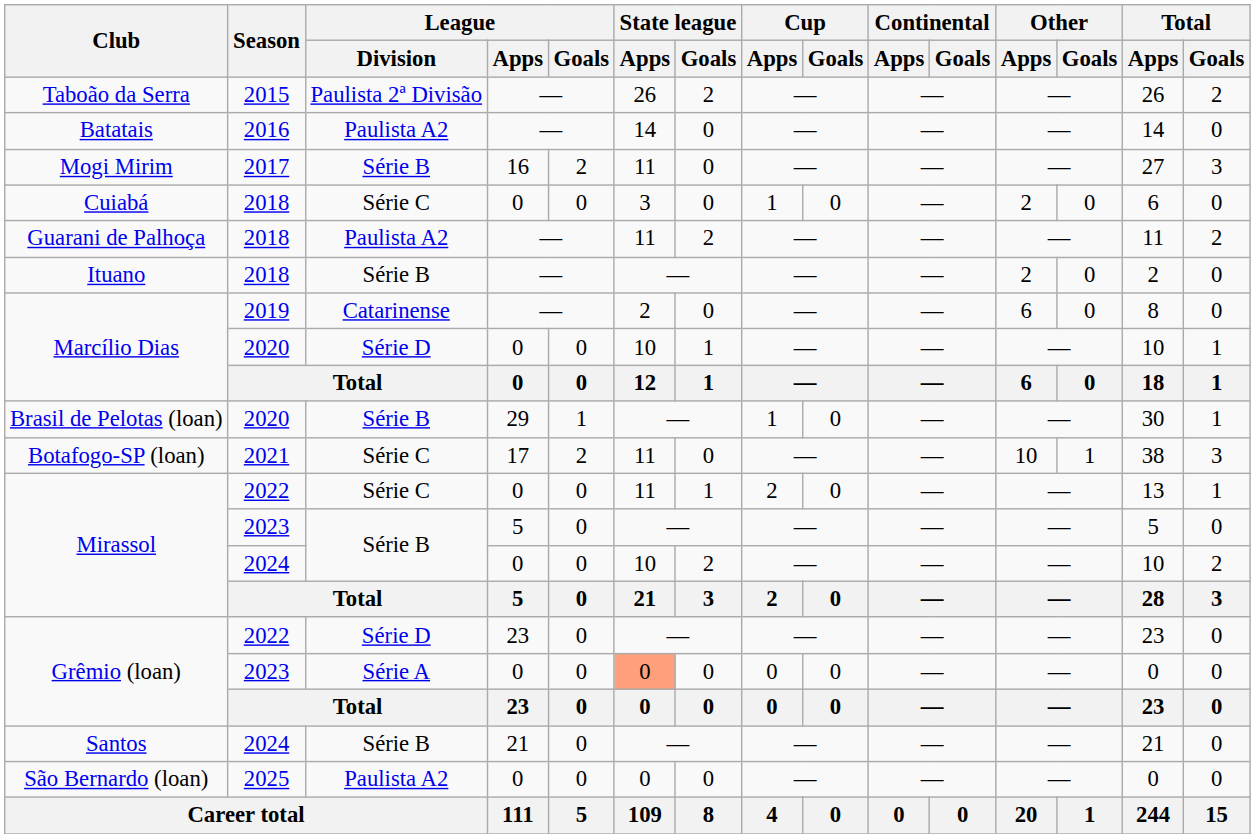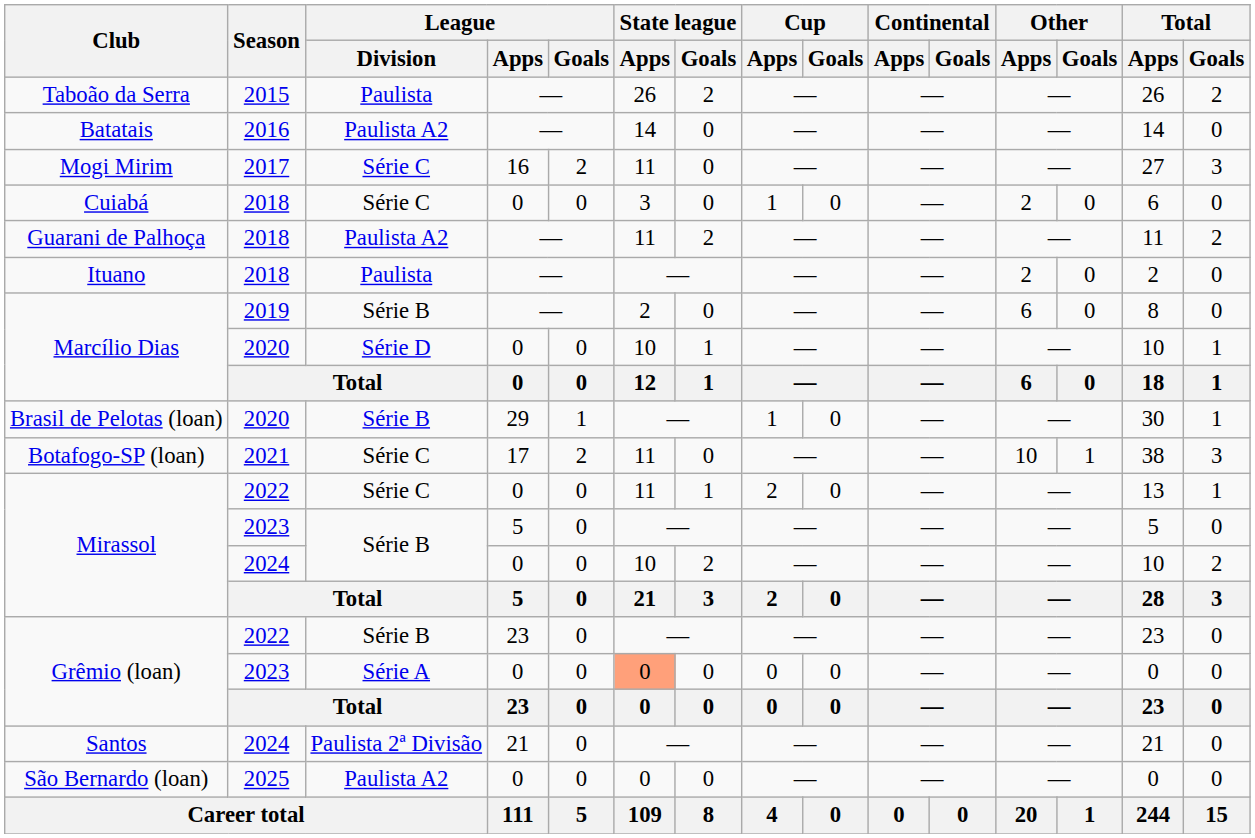Taboão da Serra | League / Division: Paulista 2ª Divisão -> Paulista
Mogi Mirim | League / Division: Série B -> Série C
Ituano | League / Division: Série B -> Paulista
Marcílio Dias / 2019 | League / Division: Catarinense -> Série B
Grêmio (loan) / 2022 | League / Division: Série D -> Série B
Santos | League / Division: Série B -> Paulista 2ª Divisão
